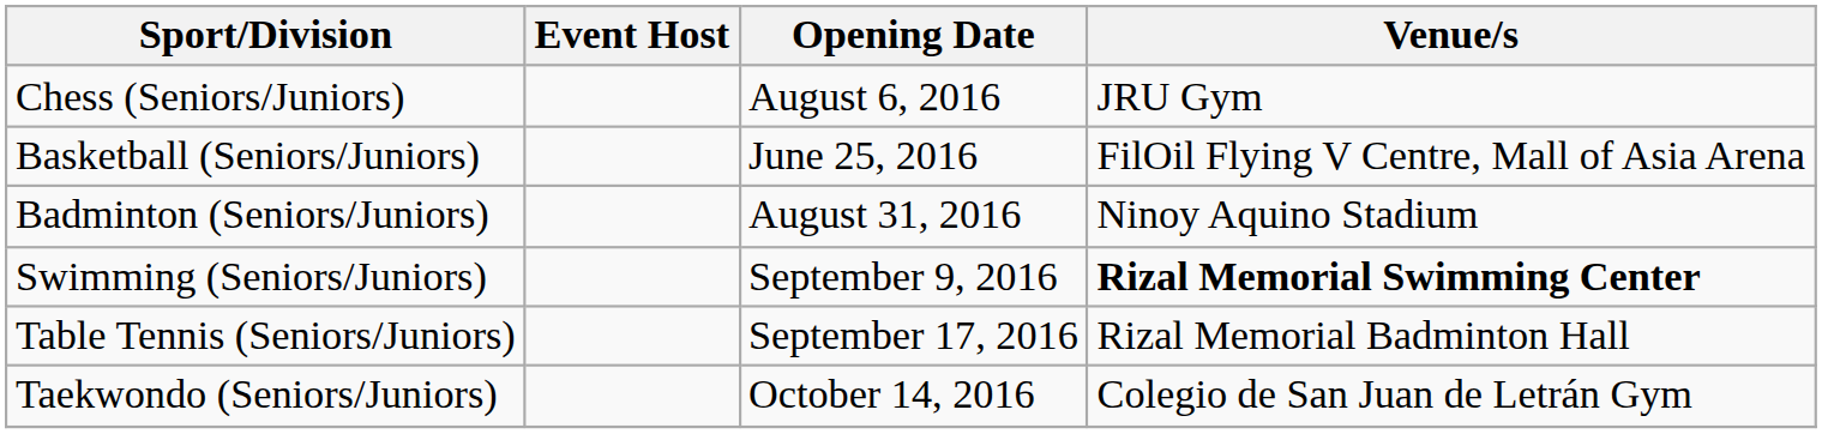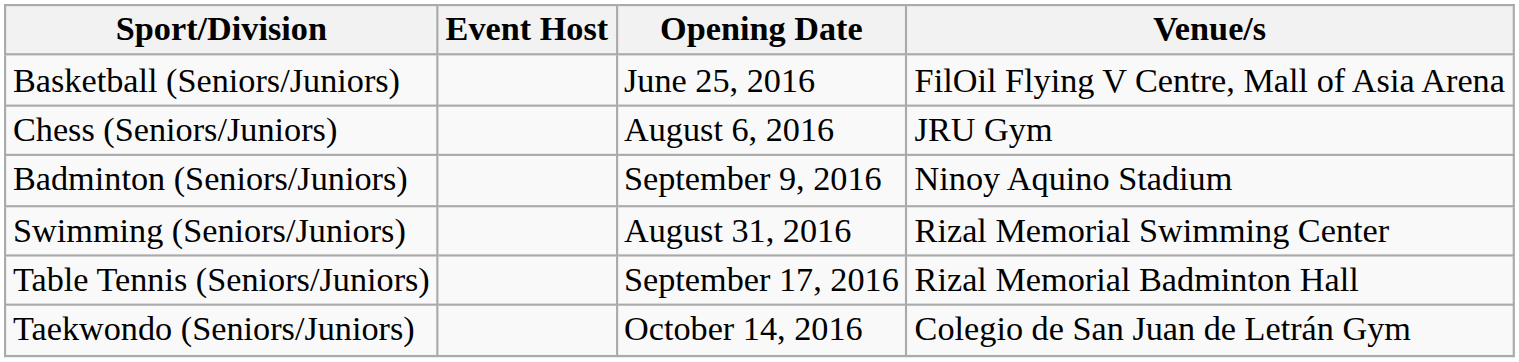rows swapped: Basketball (Seniors/Juniors) <-> Chess (Seniors/Juniors)
Badminton (Seniors/Juniors) | Opening Date: August 31, 2016 -> September 9, 2016
Swimming (Seniors/Juniors) | Opening Date: September 9, 2016 -> August 31, 2016
Swimming (Seniors/Juniors) | Venue/s: bold -> normal
